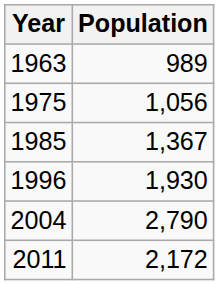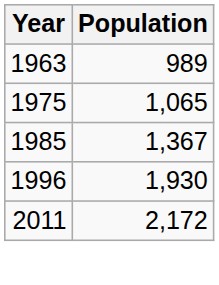1975 | Population: 1,056 -> 1,065
- row: 2004 | 2,790
